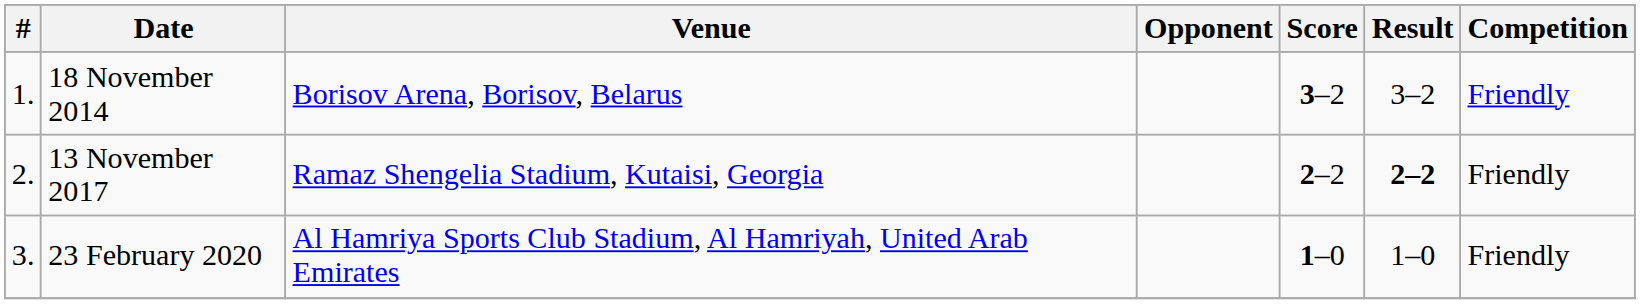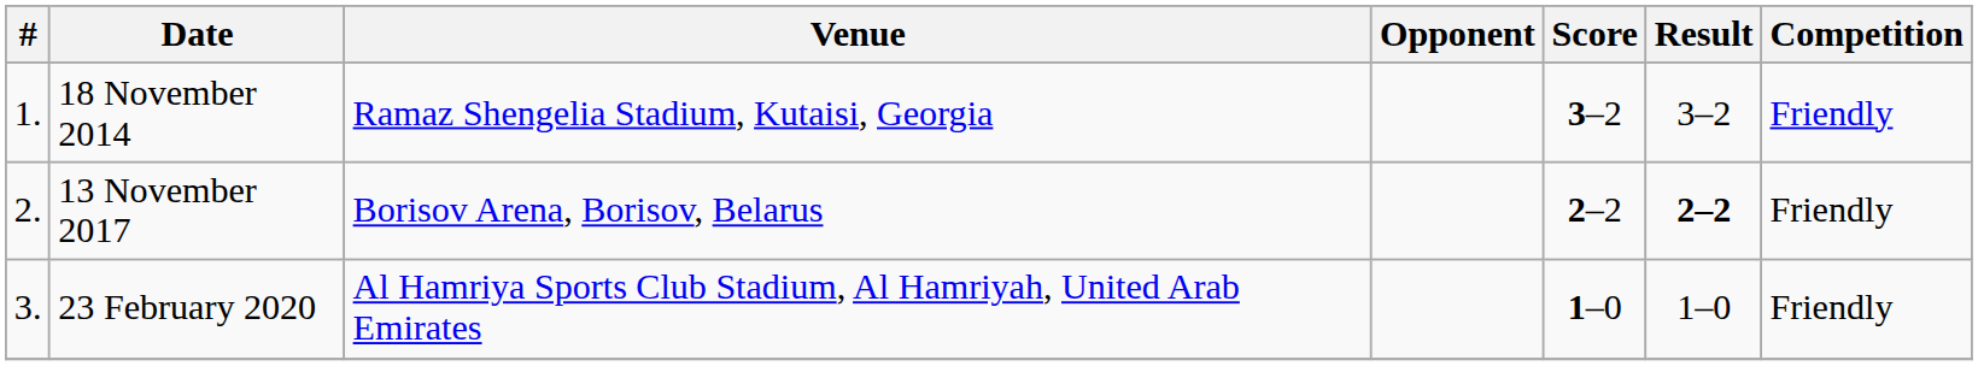18 November 2014 | Venue: Borisov Arena, Borisov, Belarus -> Ramaz Shengelia Stadium, Kutaisi, Georgia
13 November 2017 | Venue: Ramaz Shengelia Stadium, Kutaisi, Georgia -> Borisov Arena, Borisov, Belarus
